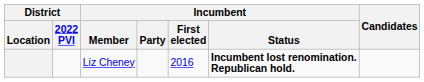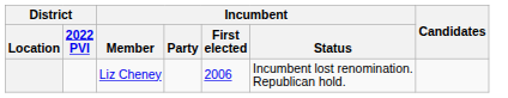Liz Cheney | Incumbent / First elected: 2016 -> 2006
Liz Cheney | Incumbent / Status: bold -> normal
